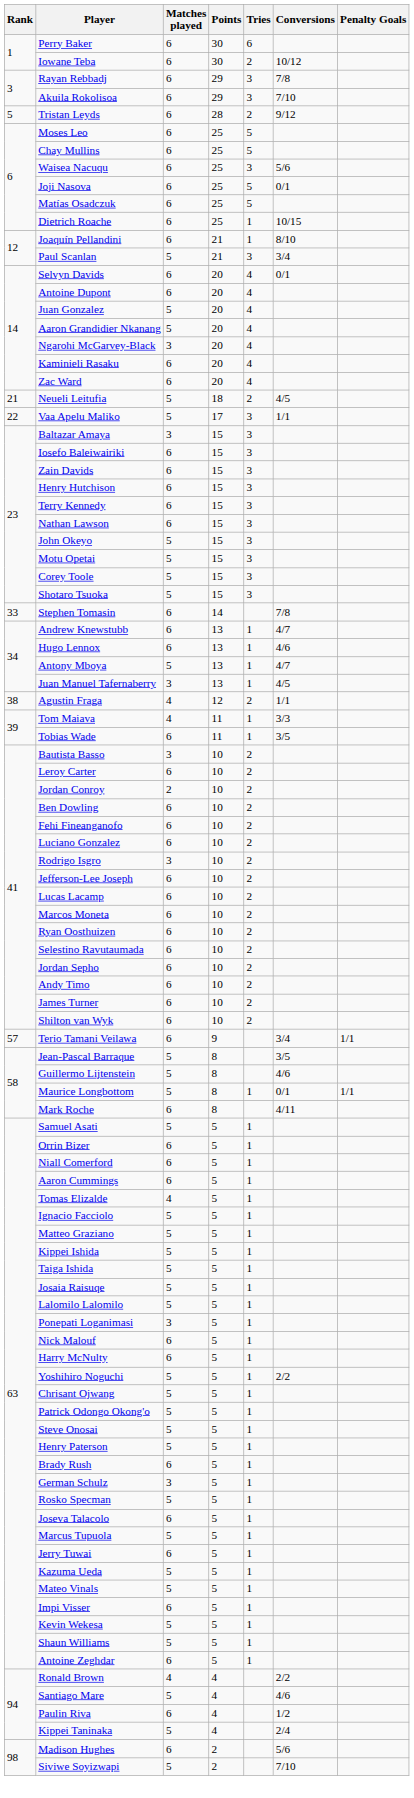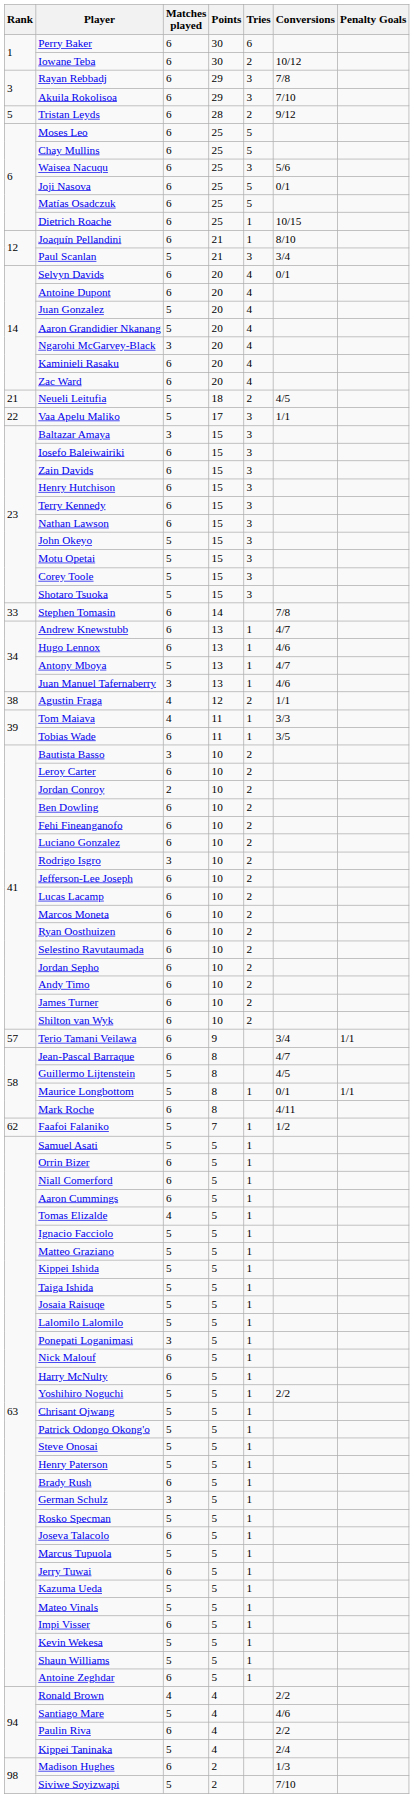Juan Manuel Tafernaberry | Conversions: 4/5 -> 4/6
Jean-Pascal Barraque | Matches played: 5 -> 6
Jean-Pascal Barraque | Conversions: 3/5 -> 4/7
Guillermo Lijtenstein | Conversions: 4/6 -> 4/5
+ row: 62 | Faafoi Falaniko | 5 | 7 | 1 | 1/2
Paulin Riva | Conversions: 1/2 -> 2/2
Madison Hughes | Conversions: 5/6 -> 1/3
